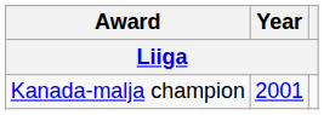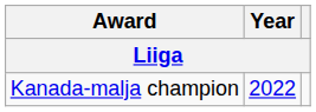Kanada-malja champion | Year: 2001 -> 2022
